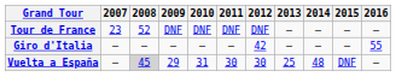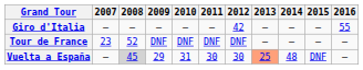rows swapped: Giro d'Italia <-> Tour de France
Vuelta a España | 2013: no background -> lightsalmon background
